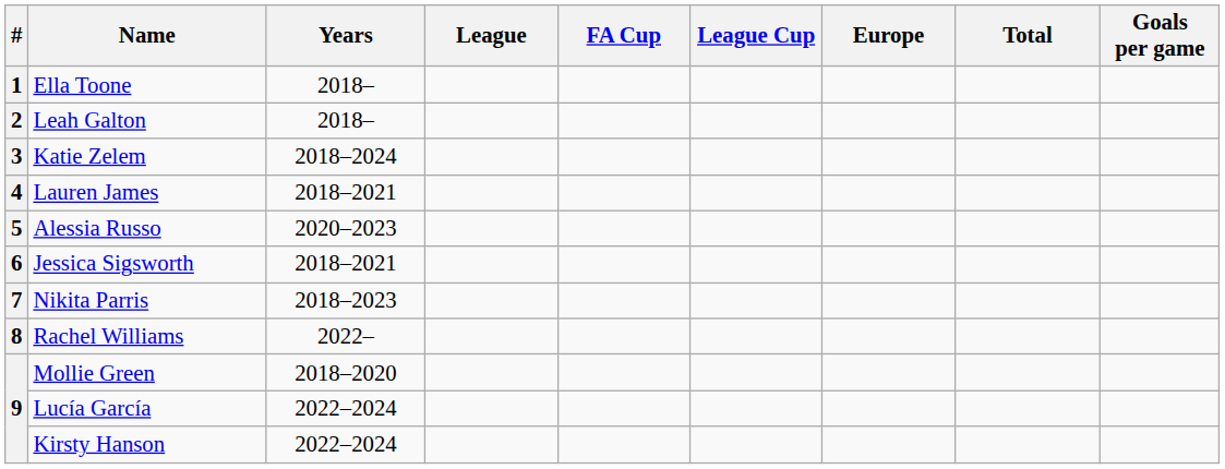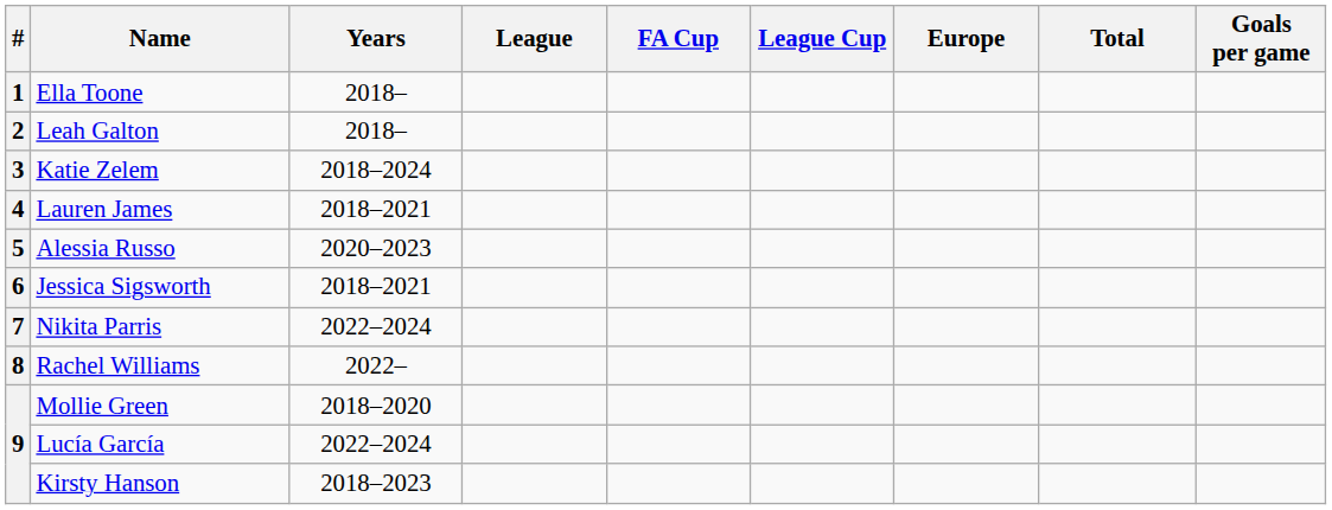Nikita Parris | Years: 2018–2023 -> 2022–2024
Kirsty Hanson | Years: 2022–2024 -> 2018–2023
